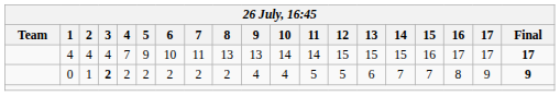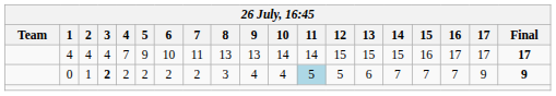0 | 8: 2 -> 3
0 | 11: no background -> lightblue background
0 | 16: 8 -> 7
